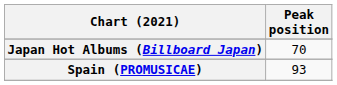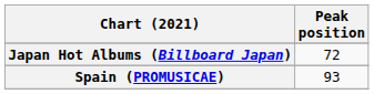Japan Hot Albums (Billboard Japan) | Peak position: 70 -> 72
